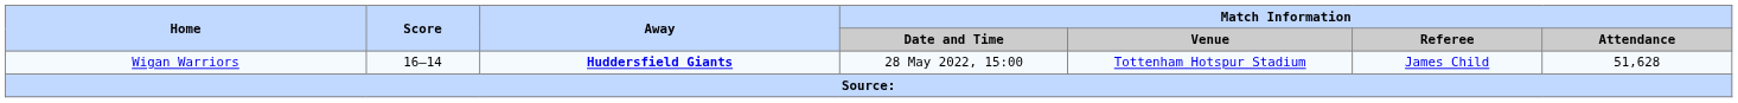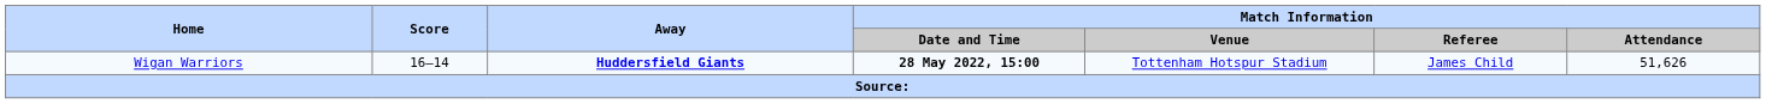Wigan Warriors | Match Information / Date and Time: normal -> bold
Wigan Warriors | Match Information / Attendance: 51,628 -> 51,626
